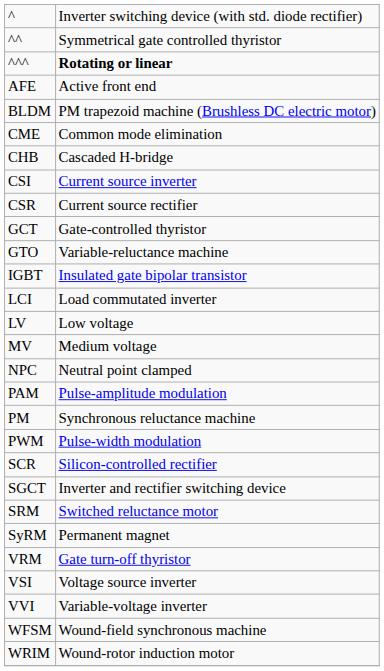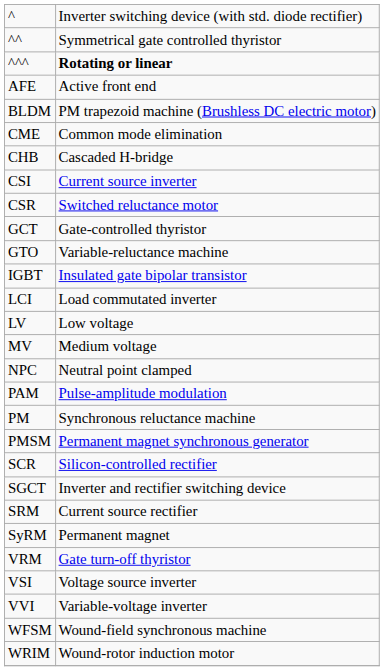CSR | column 2: Current source rectifier -> Switched reluctance motor
+ row: PMSM | Permanent magnet synchronous generator
- row: PWM | Pulse-width modulation
SRM | column 2: Switched reluctance motor -> Current source rectifier
